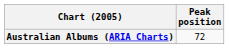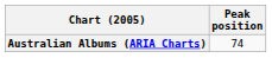Australian Albums (ARIA Charts) | Peak position: 72 -> 74
